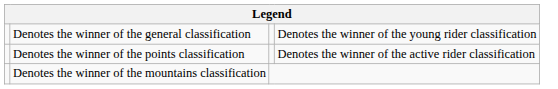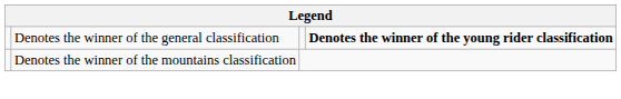Denotes the winner of the general classification | column 4: normal -> bold
- row: Denotes the winner of the points classification | Denotes the winner of the active rider classification
